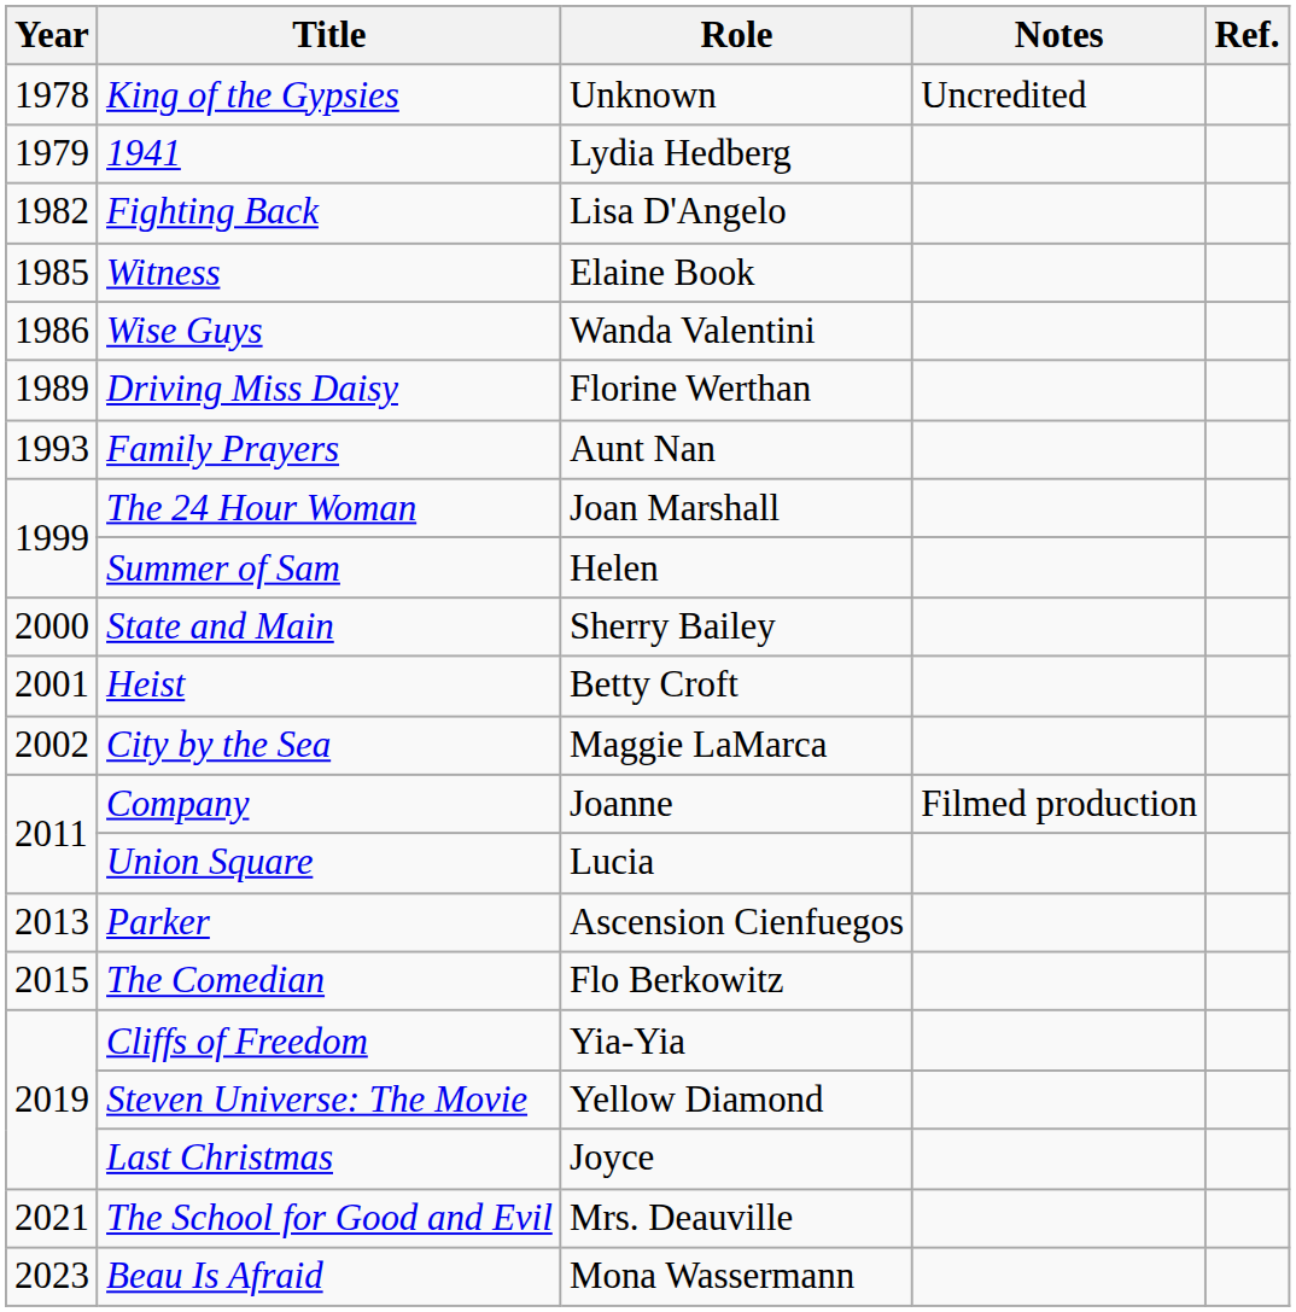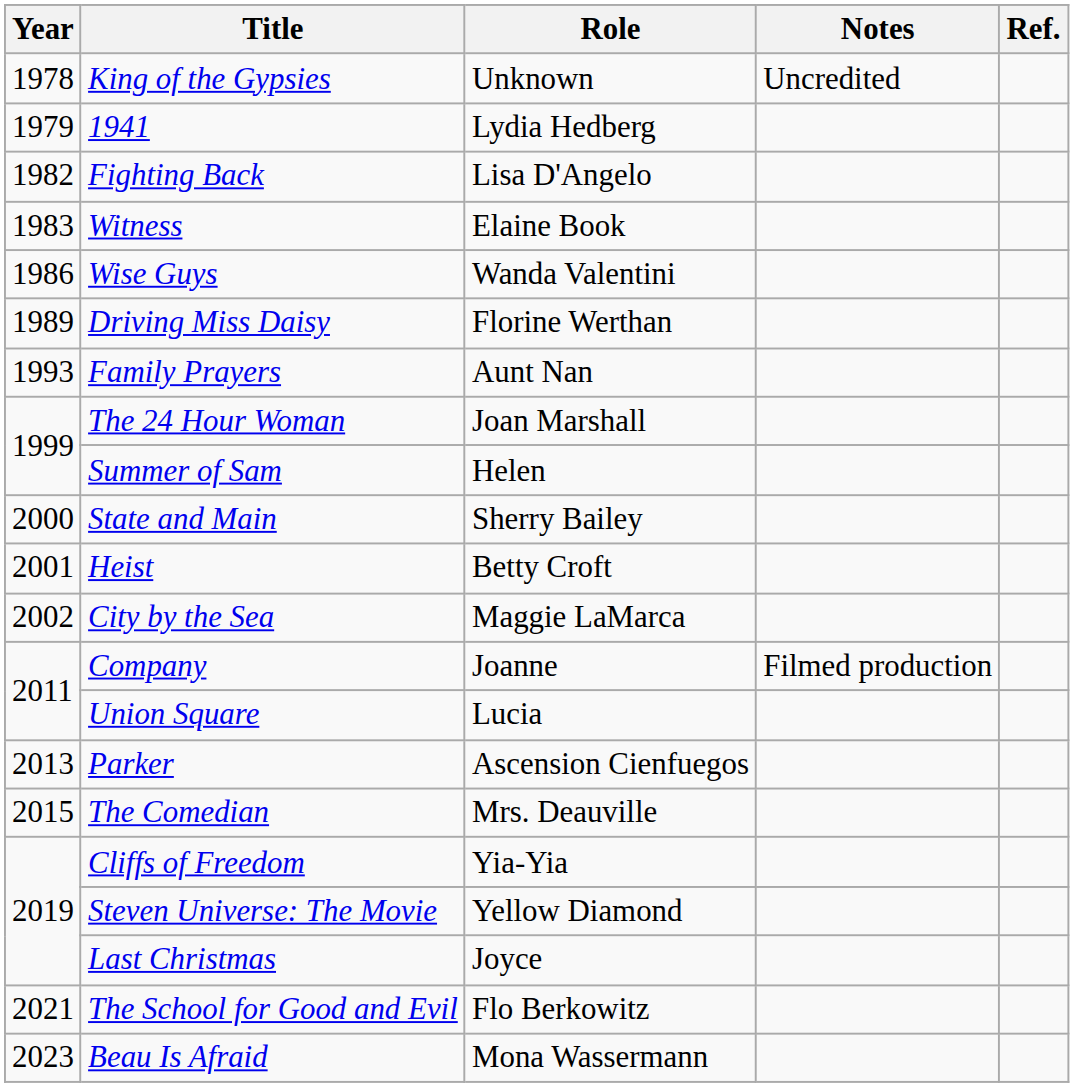Witness | Year: 1985 -> 1983
The Comedian | Role: Flo Berkowitz -> Mrs. Deauville
The School for Good and Evil | Role: Mrs. Deauville -> Flo Berkowitz
